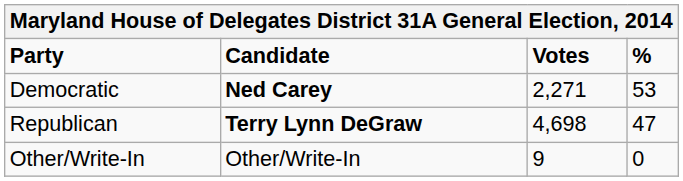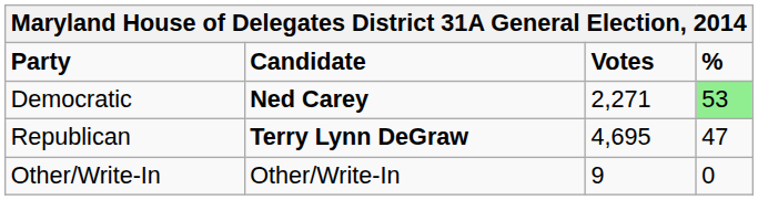Democratic | %: no background -> lightgreen background
Republican | Votes: 4,698 -> 4,695
